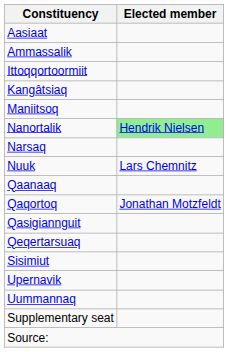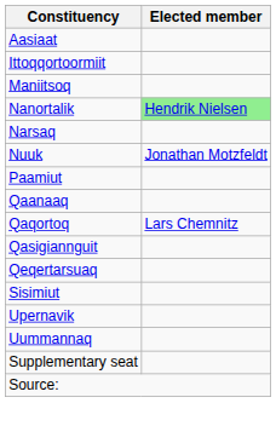- row: Ammassalik
- row: Kangâtsiaq
Nuuk | Elected member: Lars Chemnitz -> Jonathan Motzfeldt
+ row: Paamiut
Qaqortoq | Elected member: Jonathan Motzfeldt -> Lars Chemnitz
